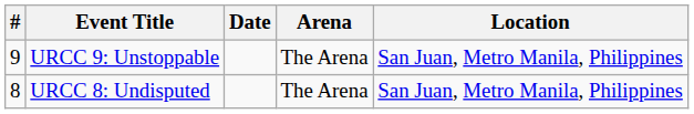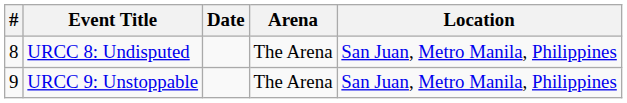rows swapped: URCC 9: Unstoppable <-> URCC 8: Undisputed
